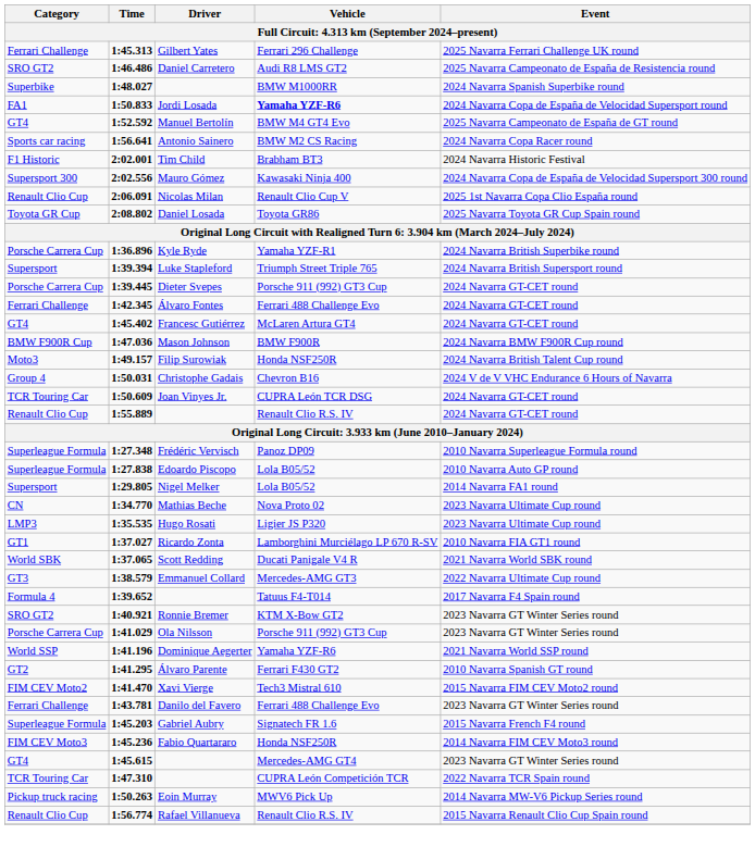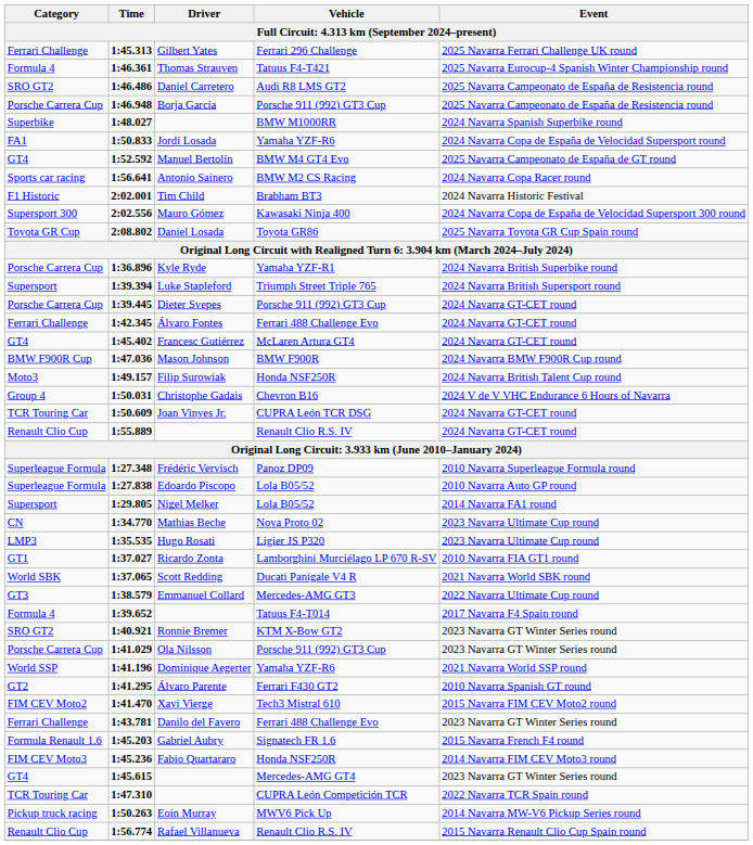+ row: Formula 4 | 1:46.361 | Thomas Strauven | Tatuus F4-T421 | 2025 Navarra Eurocup-4 Spanish Winter Championship round
+ row: Porsche Carrera Cup | 1:46.948 | Borja García | Porsche 911 (992) GT3 Cup | 2025 Navarra Campeonato de España de Resistencia round
Jordi Losada | Vehicle: bold -> normal
- row: Renault Clio Cup | 2:06.091 | Nicolas Milan | Renault Clio Cup V | 2025 1st Navarra Copa Clio España round
Gabriel Aubry | Category: Superleague Formula -> Formula Renault 1.6
